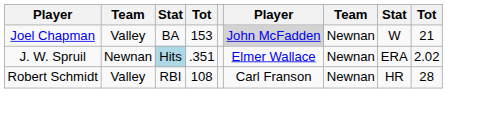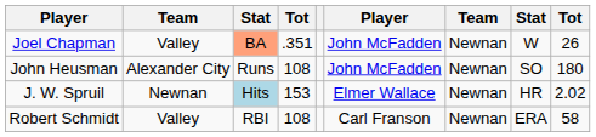Joel Chapman | column 3: no background -> lightsalmon background
Joel Chapman | column 4: 153 -> .351
Joel Chapman | column 6: lightgrey background -> no background
Joel Chapman | column 9: 21 -> 26
+ row: John Heusman | Alexander City | Runs | 108 | John McFadden | Newnan | SO | 180
J. W. Spruil | column 4: .351 -> 153
J. W. Spruil | column 8: ERA -> HR
Robert Schmidt | column 8: HR -> ERA
Robert Schmidt | column 9: 28 -> 58
